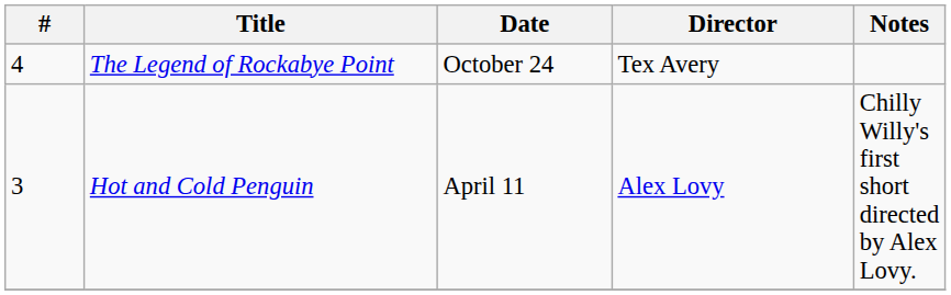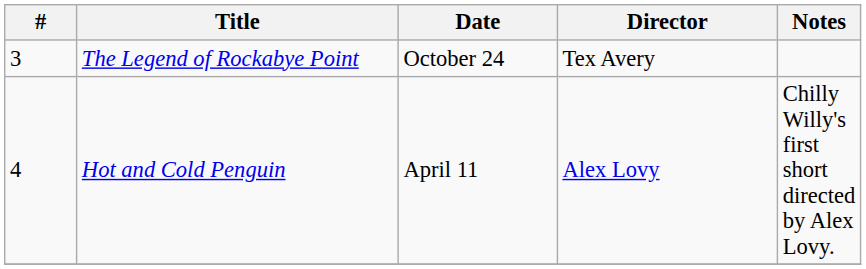The Legend of Rockabye Point | #: 4 -> 3
Hot and Cold Penguin | #: 3 -> 4
